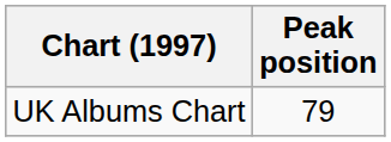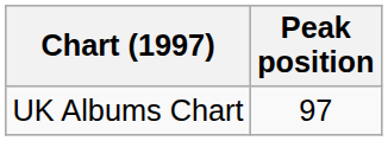UK Albums Chart | Peak position: 79 -> 97
